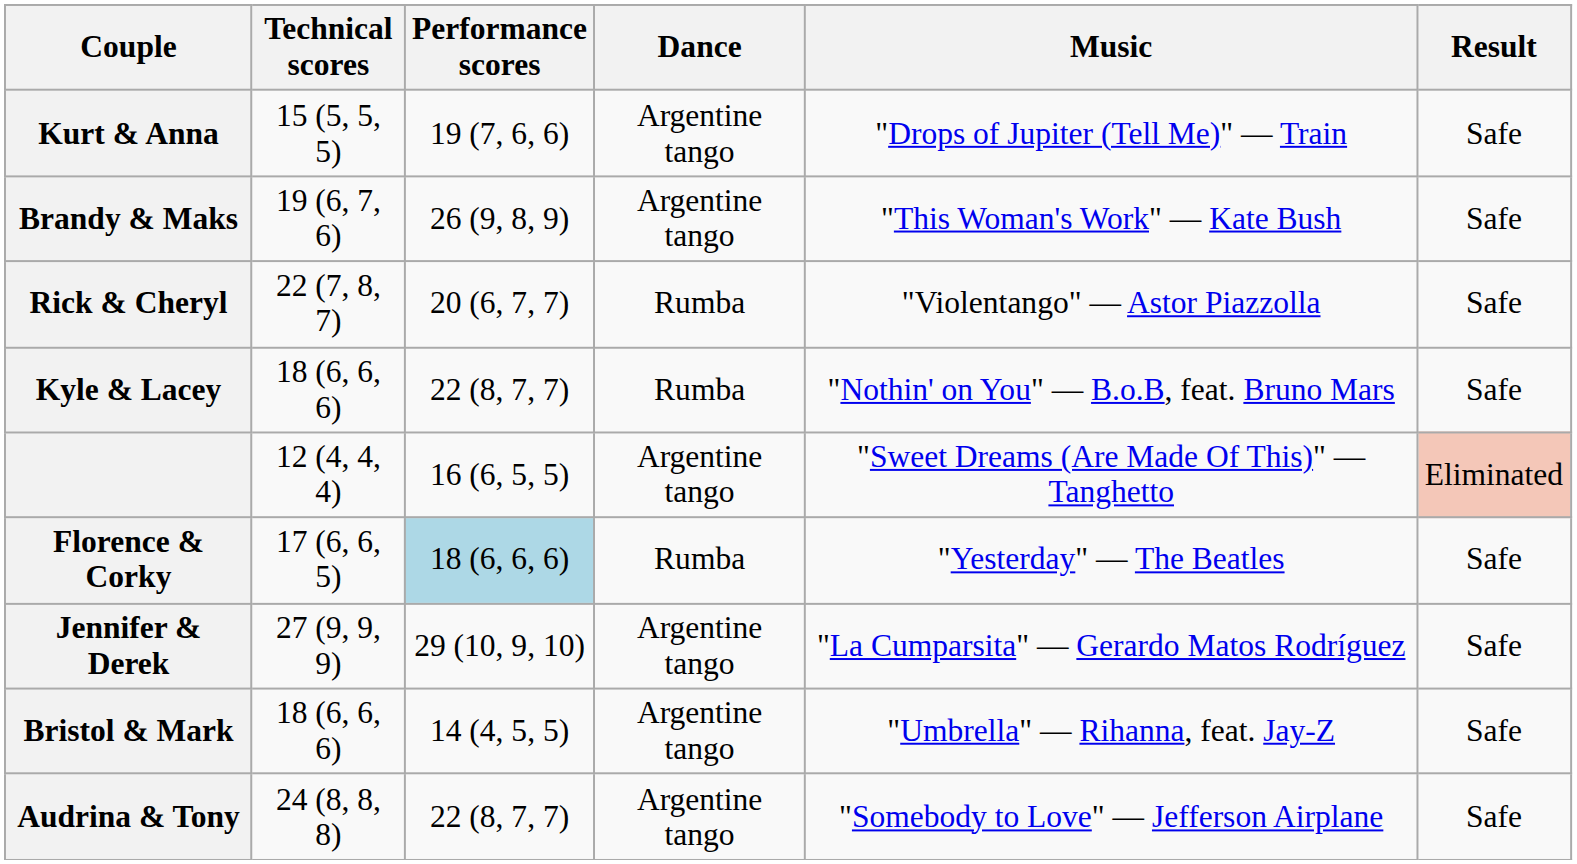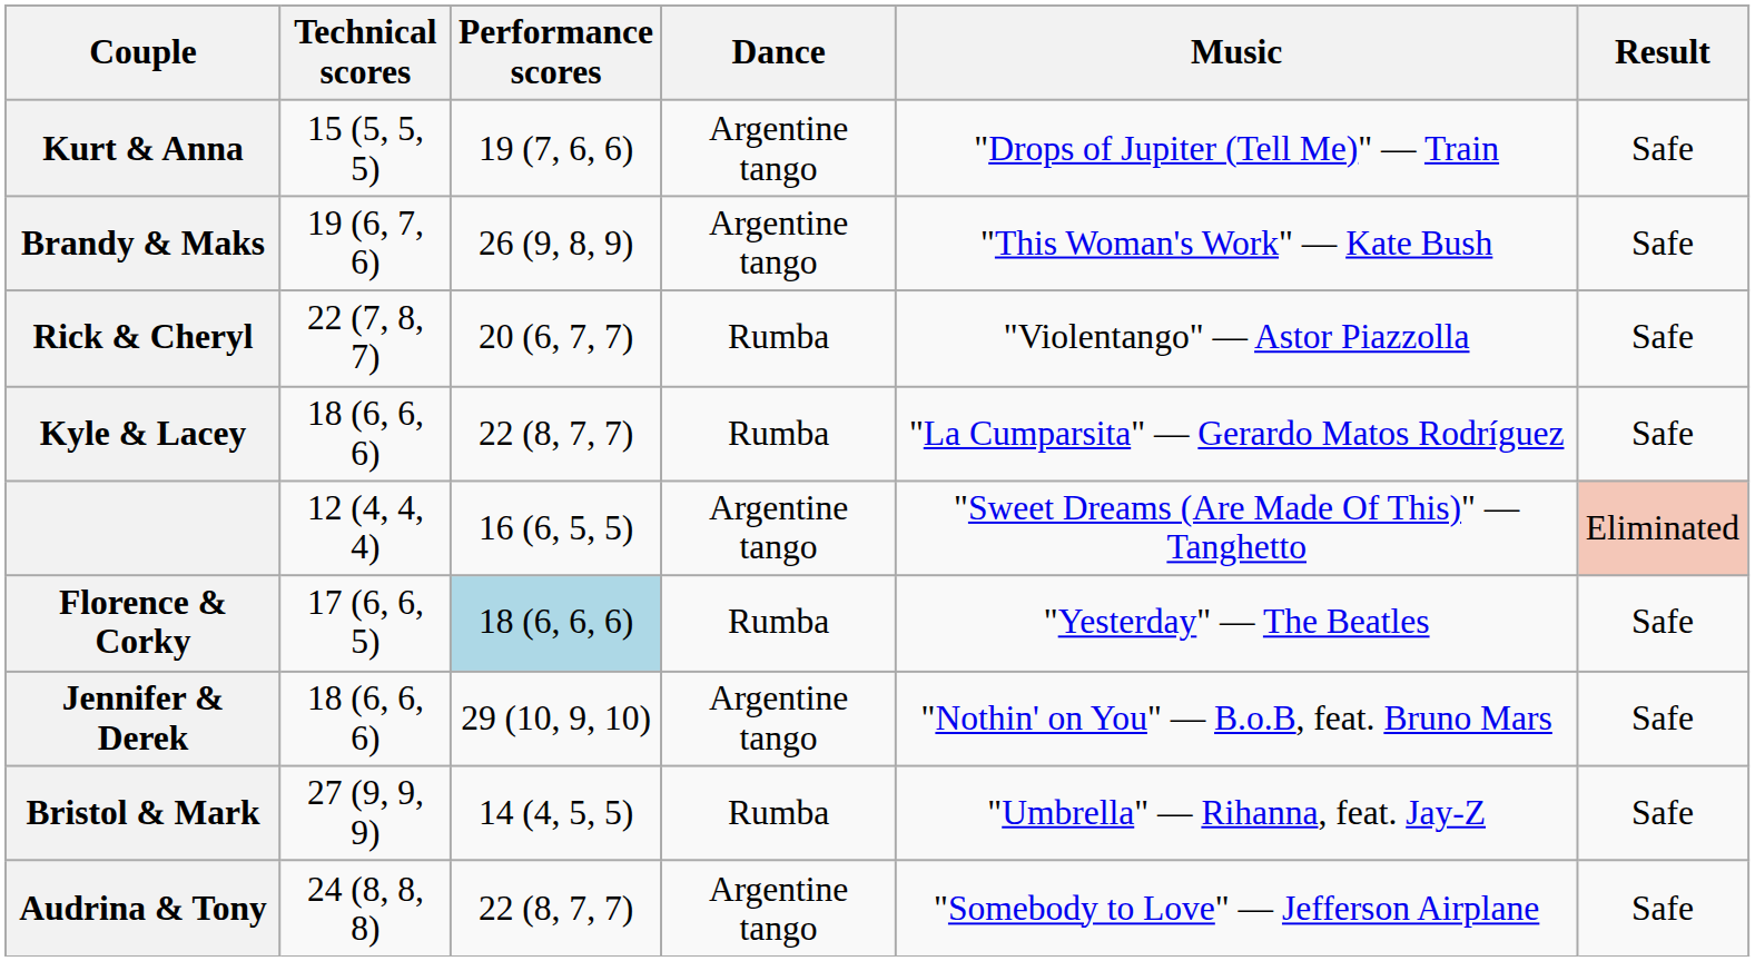Kyle & Lacey | Music: "Nothin' on You" — B.o.B, feat. Bruno Mars -> "La Cumparsita" — Gerardo Matos Rodríguez
Jennifer & Derek | Technical scores: 27 (9, 9, 9) -> 18 (6, 6, 6)
Jennifer & Derek | Music: "La Cumparsita" — Gerardo Matos Rodríguez -> "Nothin' on You" — B.o.B, feat. Bruno Mars
Bristol & Mark | Technical scores: 18 (6, 6, 6) -> 27 (9, 9, 9)
Bristol & Mark | Dance: Argentine tango -> Rumba
